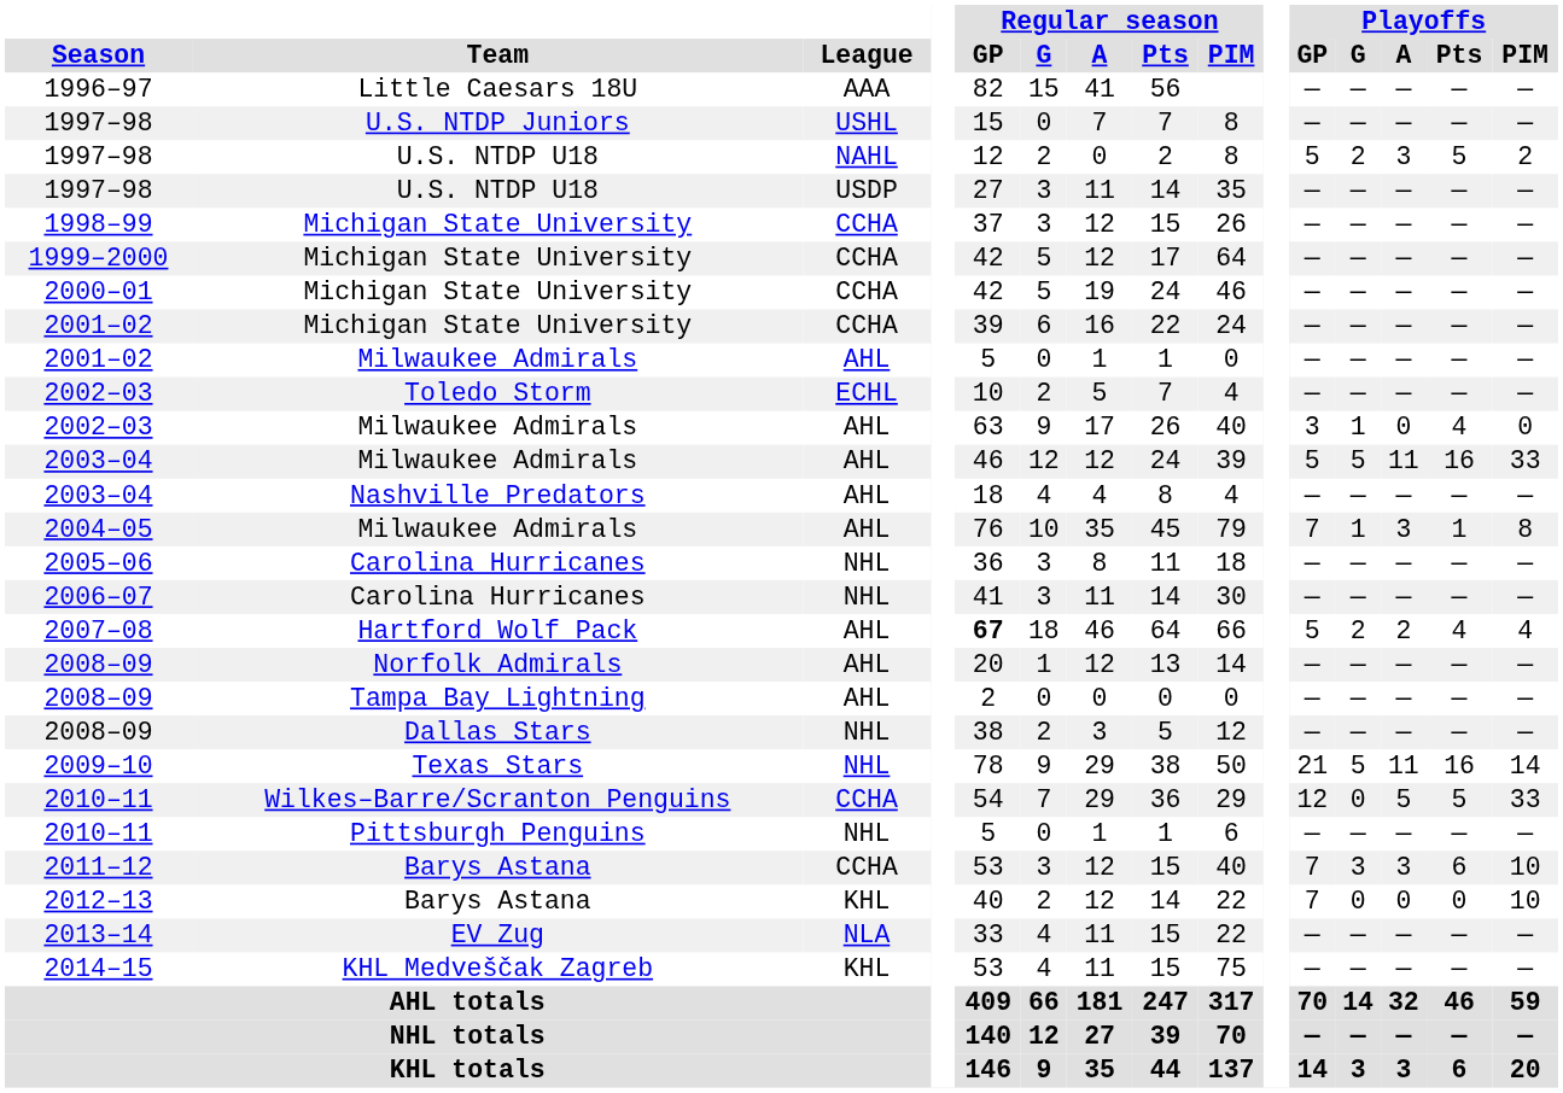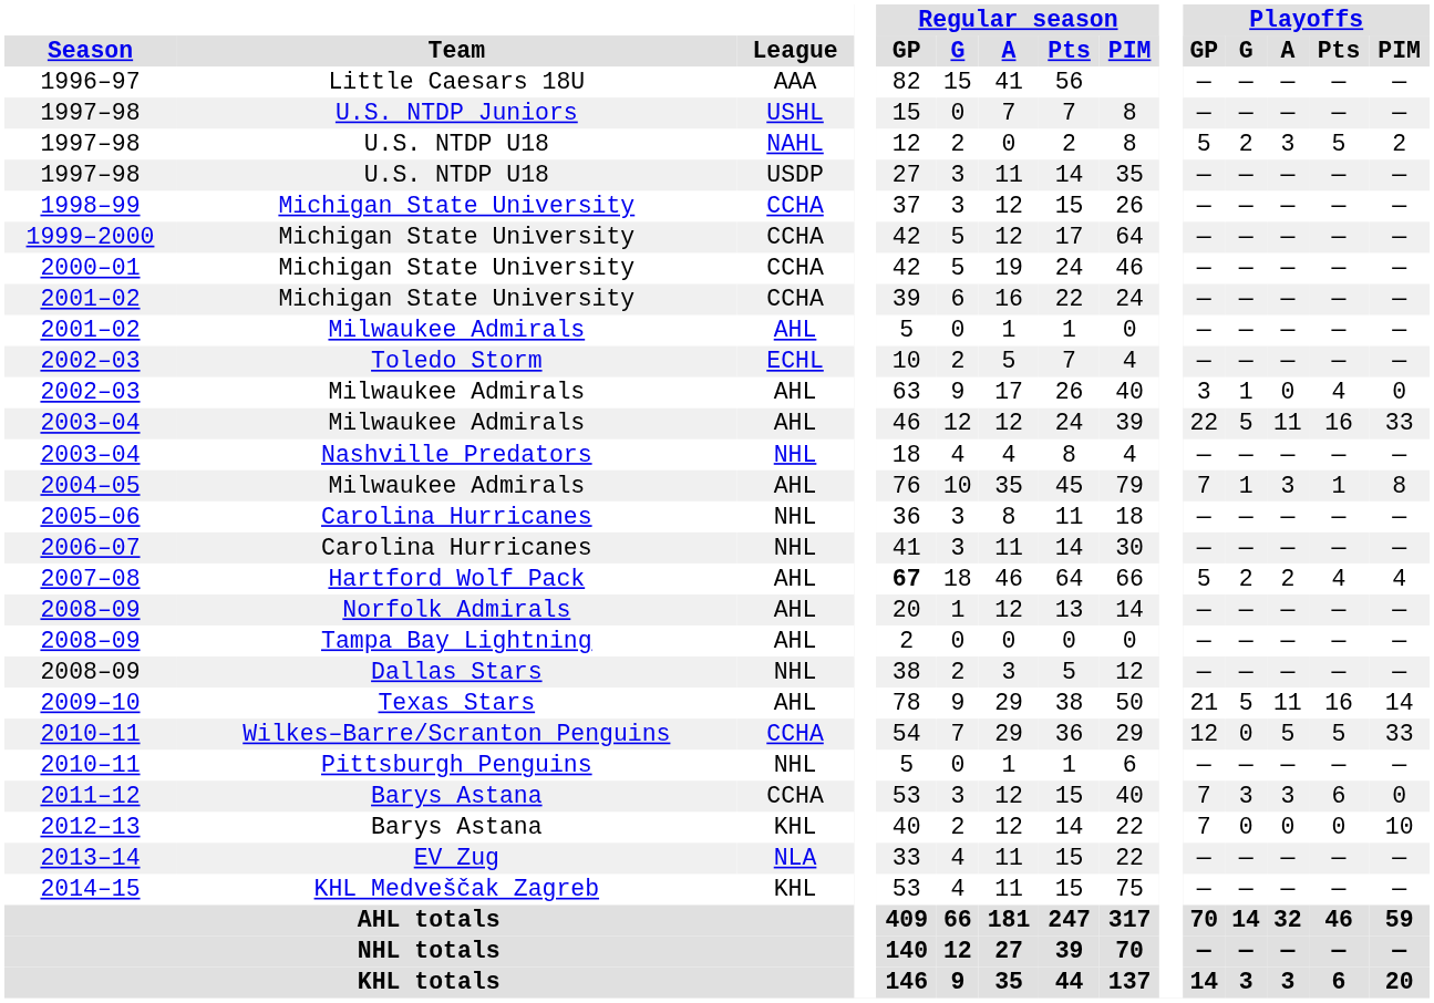2003–04 / Milwaukee Admirals | Playoffs / GP: 5 -> 22
2003–04 / Nashville Predators | League: AHL -> NHL
2009–10 | League: NHL -> AHL
2011–12 | Playoffs / PIM: 10 -> 0
